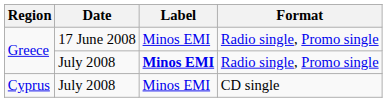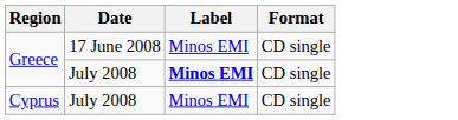Greece / 17 June 2008 | Format: Radio single, Promo single -> CD single
Greece / July 2008 | Format: Radio single, Promo single -> CD single
